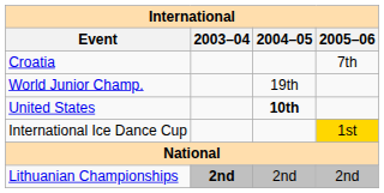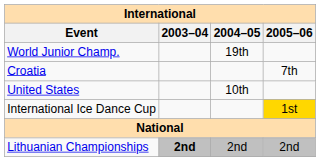rows swapped: World Junior Champ. <-> Croatia
United States | 2004–05: bold -> normal
